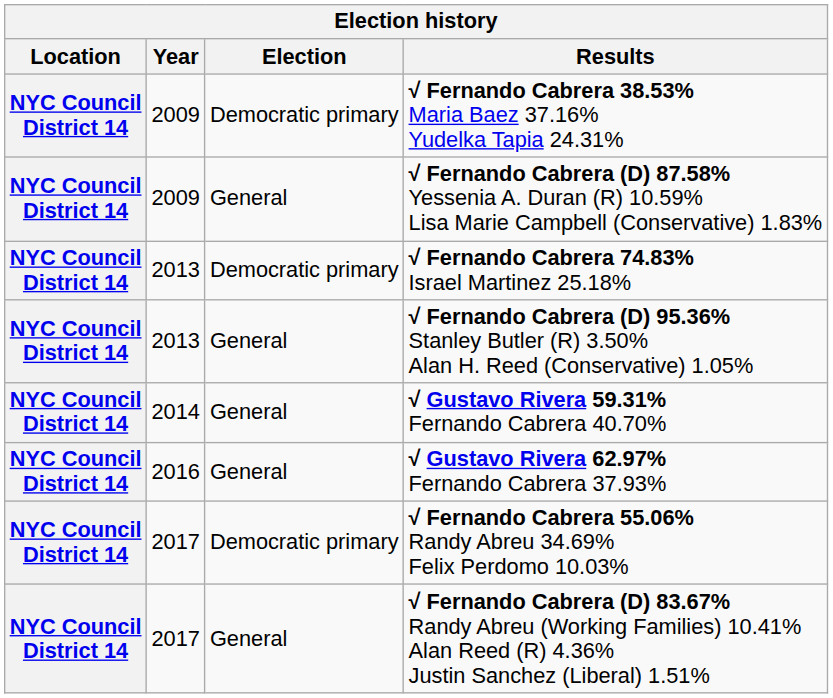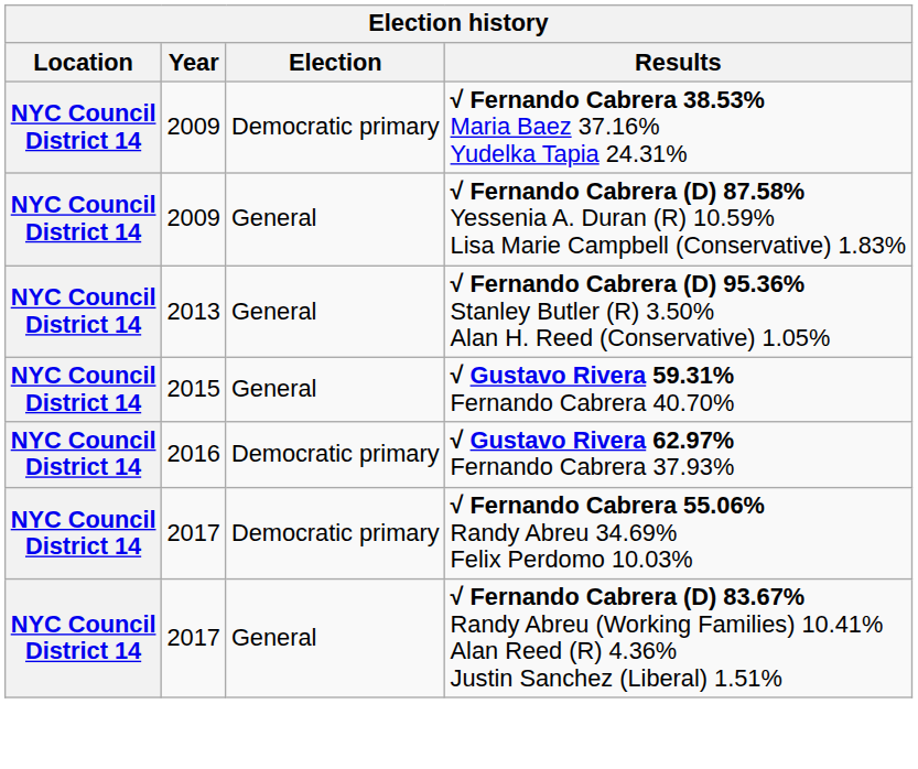- row: NYC Council District 14 | 2013 | Democratic primary | √ Fernando Cabrera 74.83% Israel Martinez 25.18%
√ Gustavo Rivera 59.31% Fernando Cabrera 40.70% | Year: 2014 -> 2015
√ Gustavo Rivera 62.97% Fernando Cabrera 37.93% | Election: General -> Democratic primary
